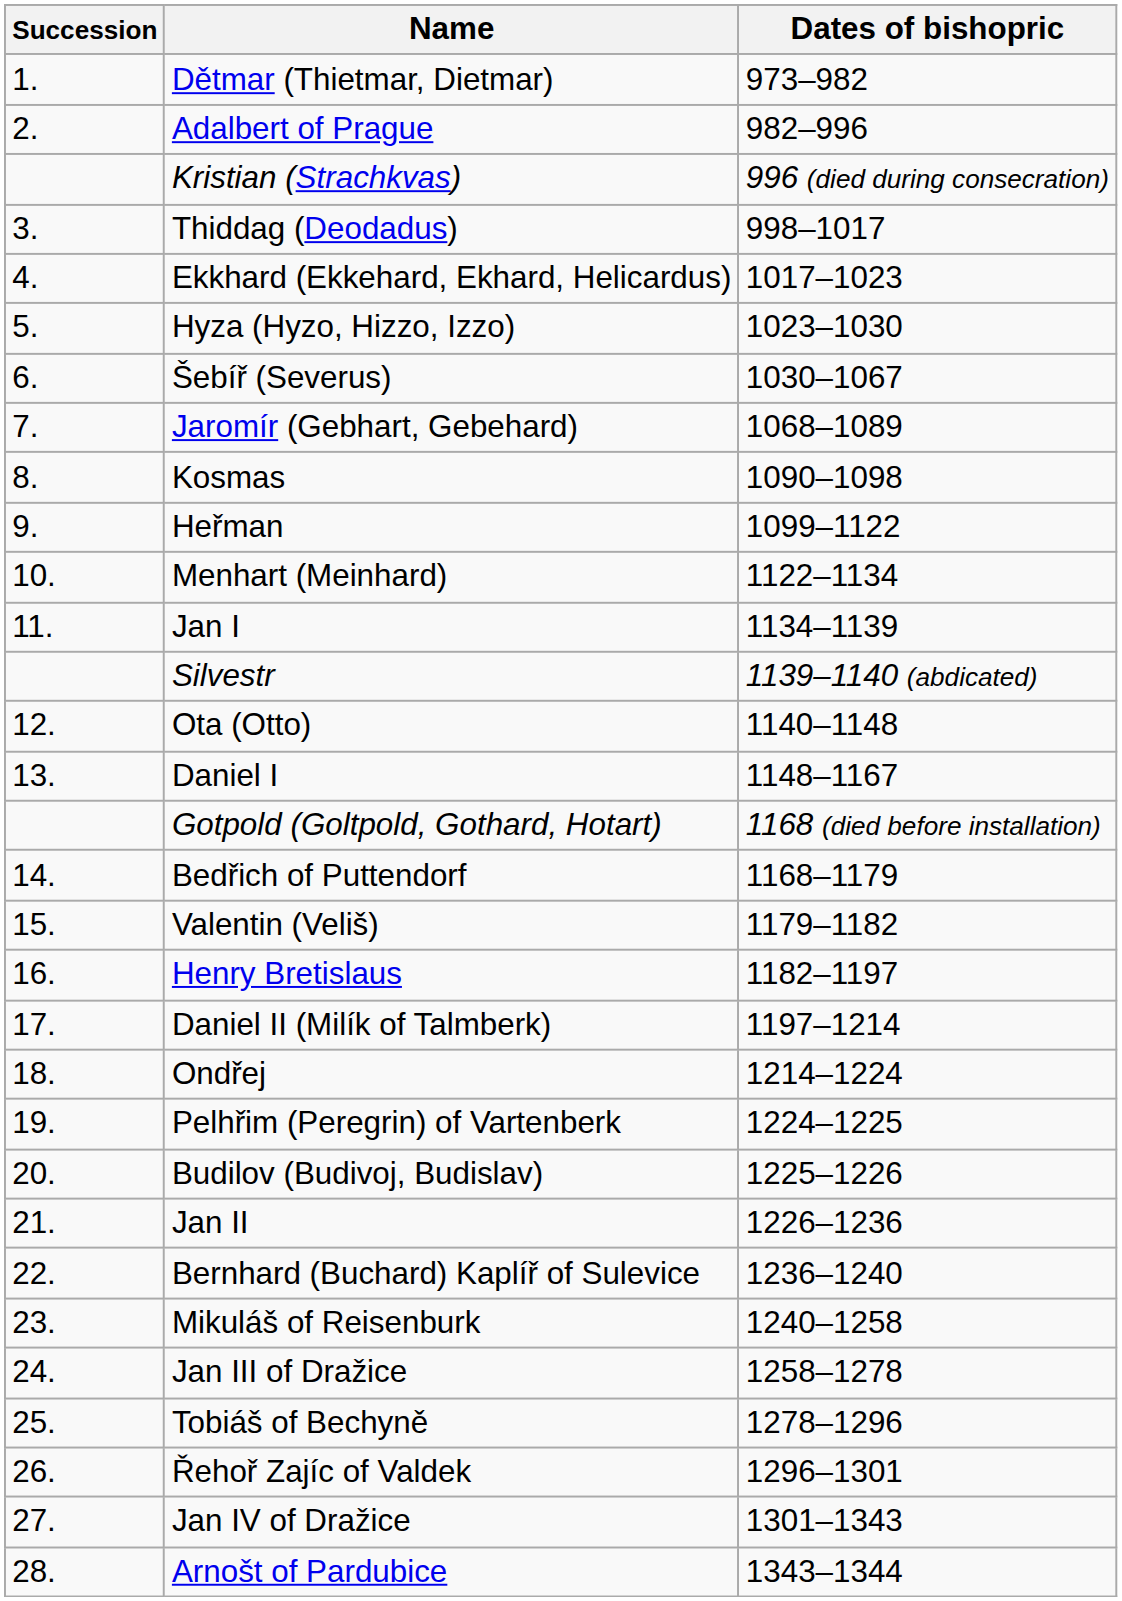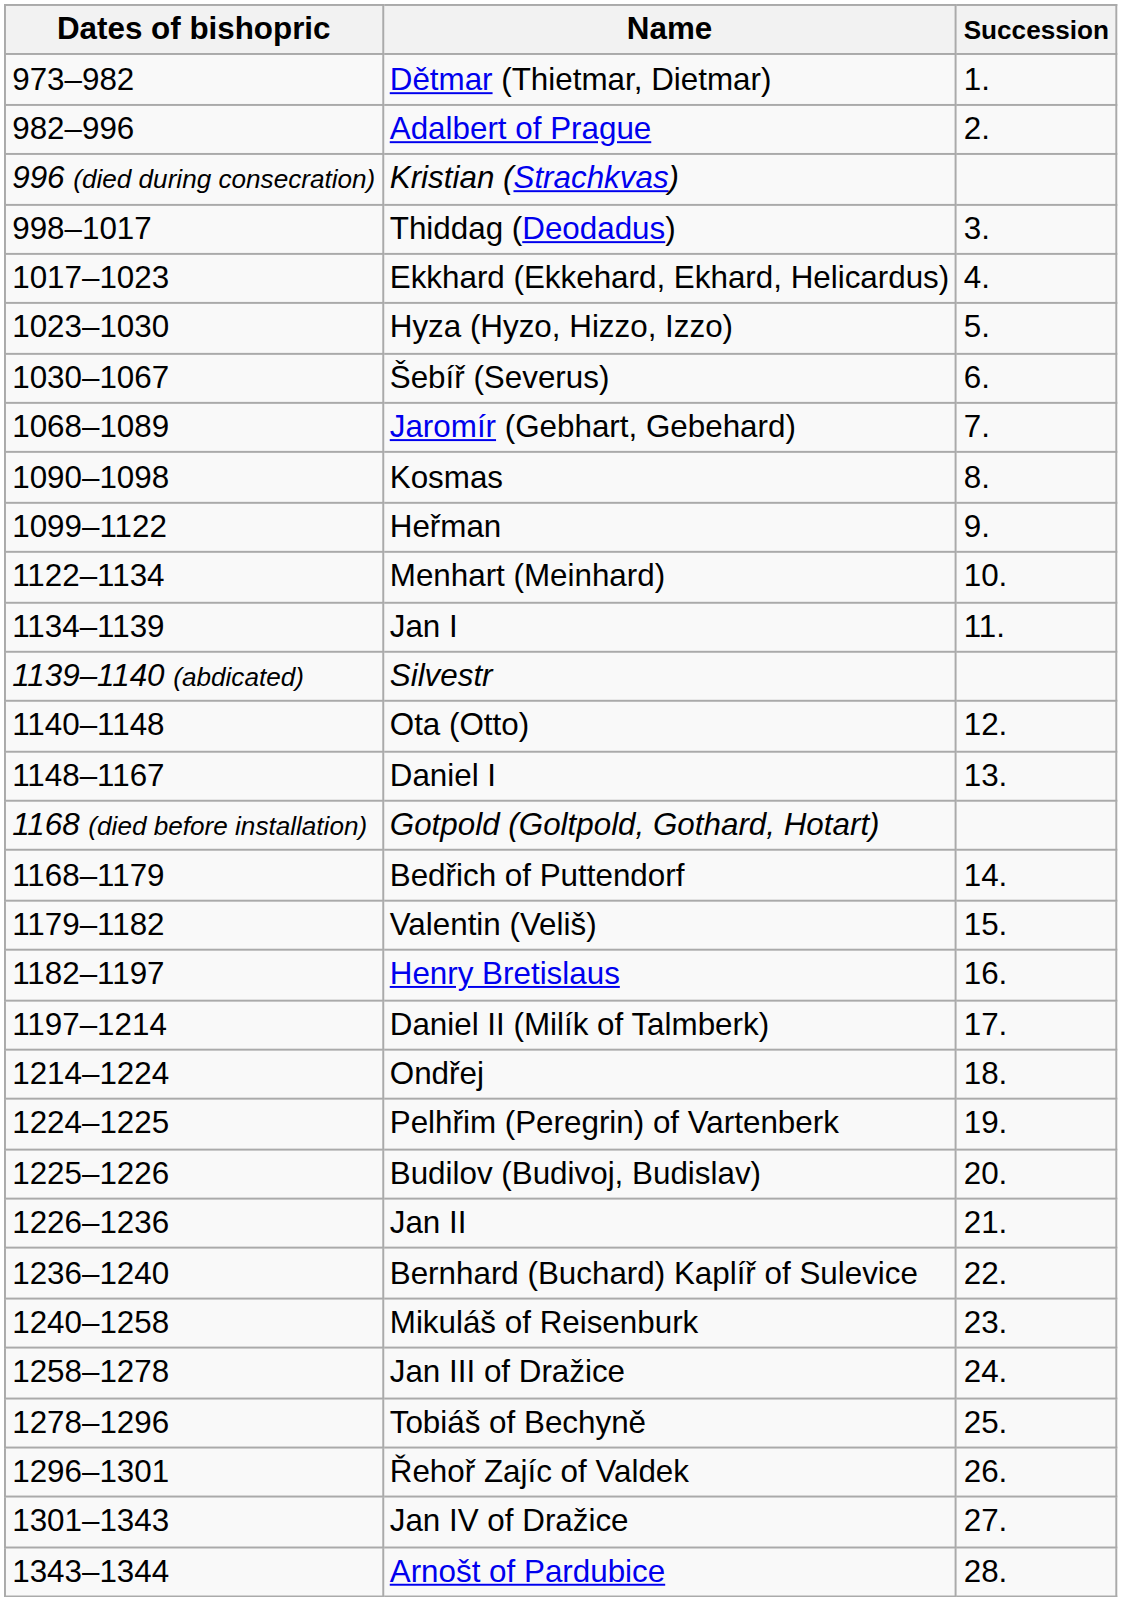columns swapped: Succession <-> Dates of bishopric
